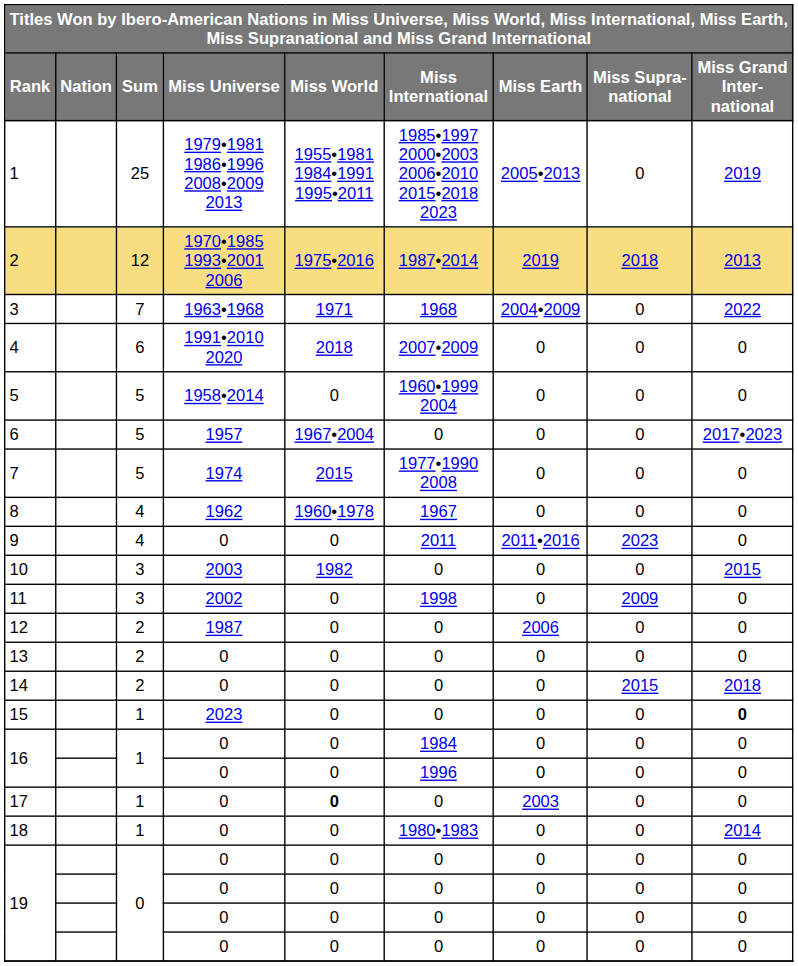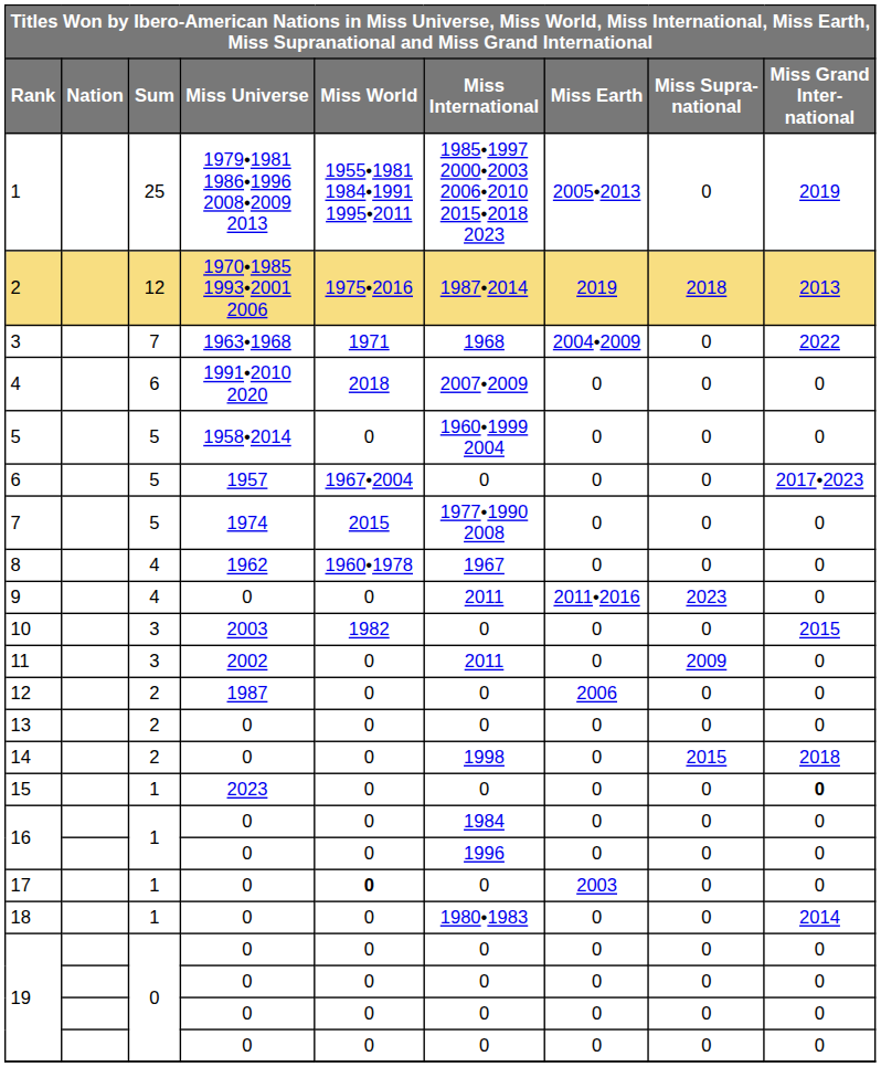11 | Miss International: 1998 -> 2011
14 | Miss International: 0 -> 1998
